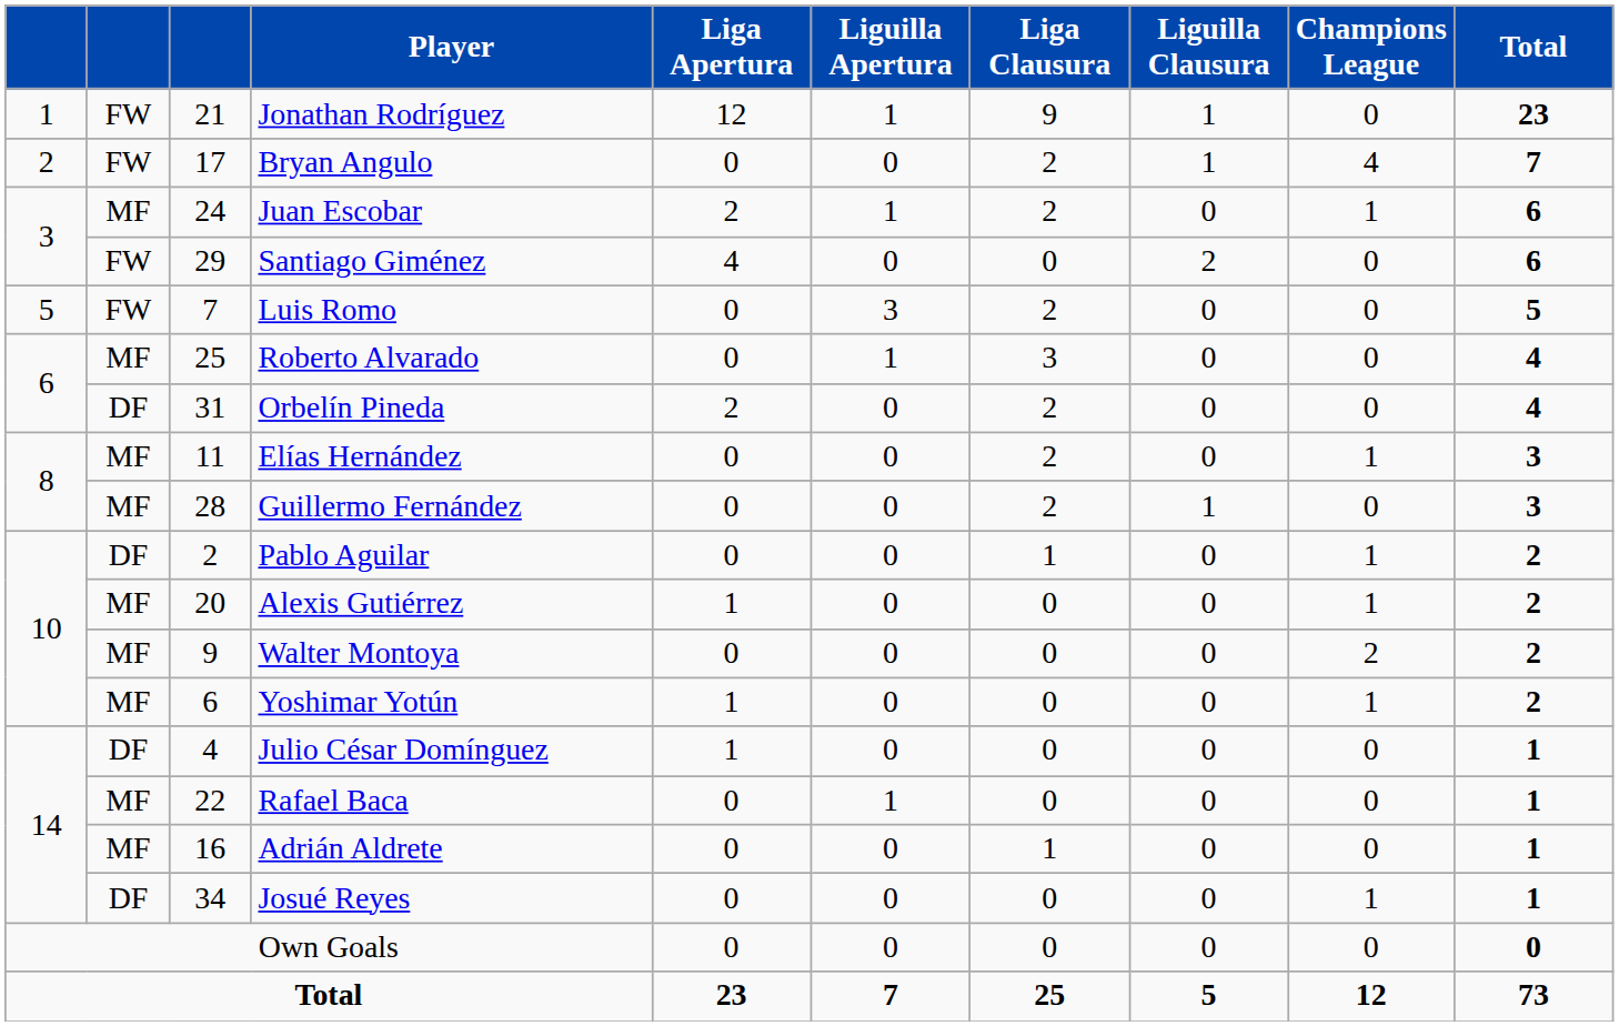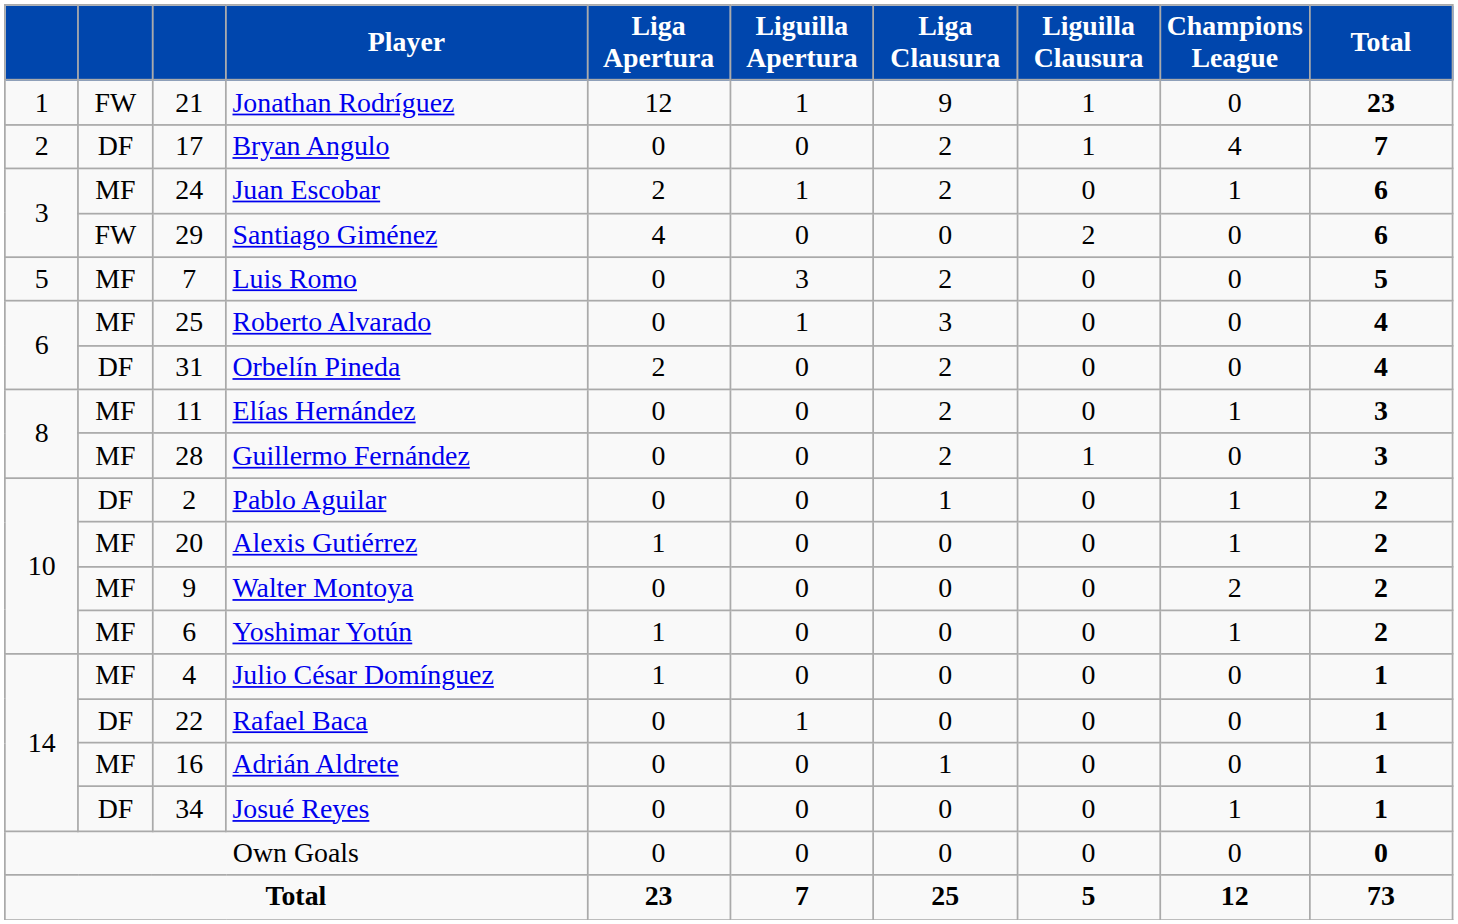Bryan Angulo | column 2: FW -> DF
Luis Romo | column 2: FW -> MF
Julio César Domínguez | column 2: DF -> MF
Rafael Baca | column 2: MF -> DF
